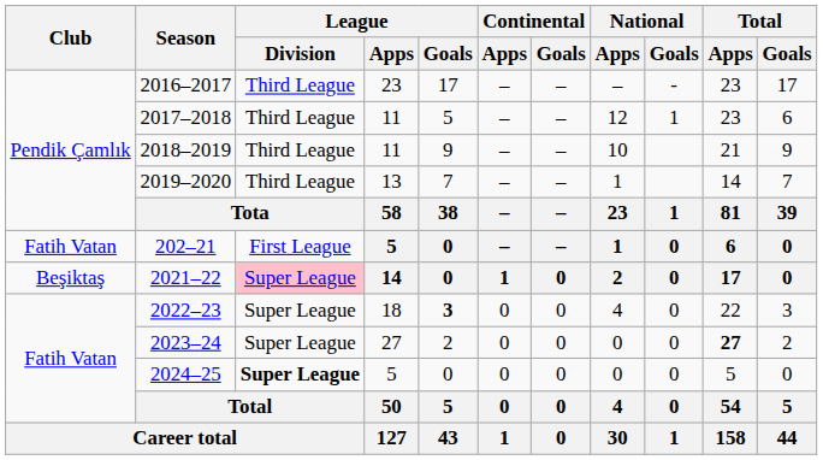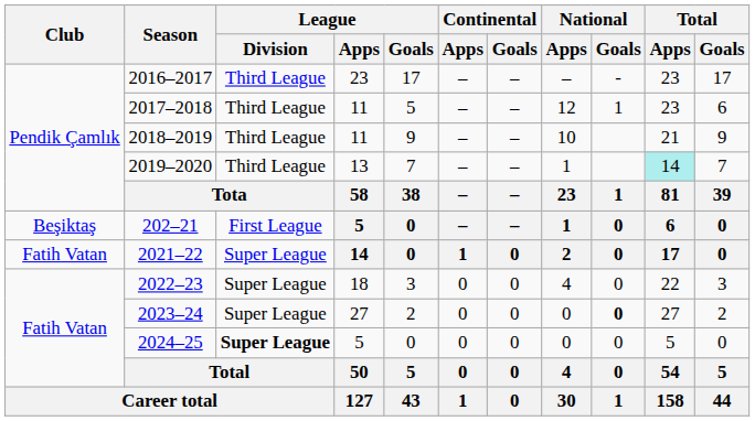2019–2020 | Total / Apps: no background -> paleturquoise background
202–21 | Club: Fatih Vatan -> Beşiktaş
2021–22 | Club: Beşiktaş -> Fatih Vatan
2021–22 | League / Division: pink background -> no background
2022–23 | League / Goals: bold -> normal
2023–24 | National / Goals: normal -> bold
2023–24 | Total / Apps: bold -> normal
